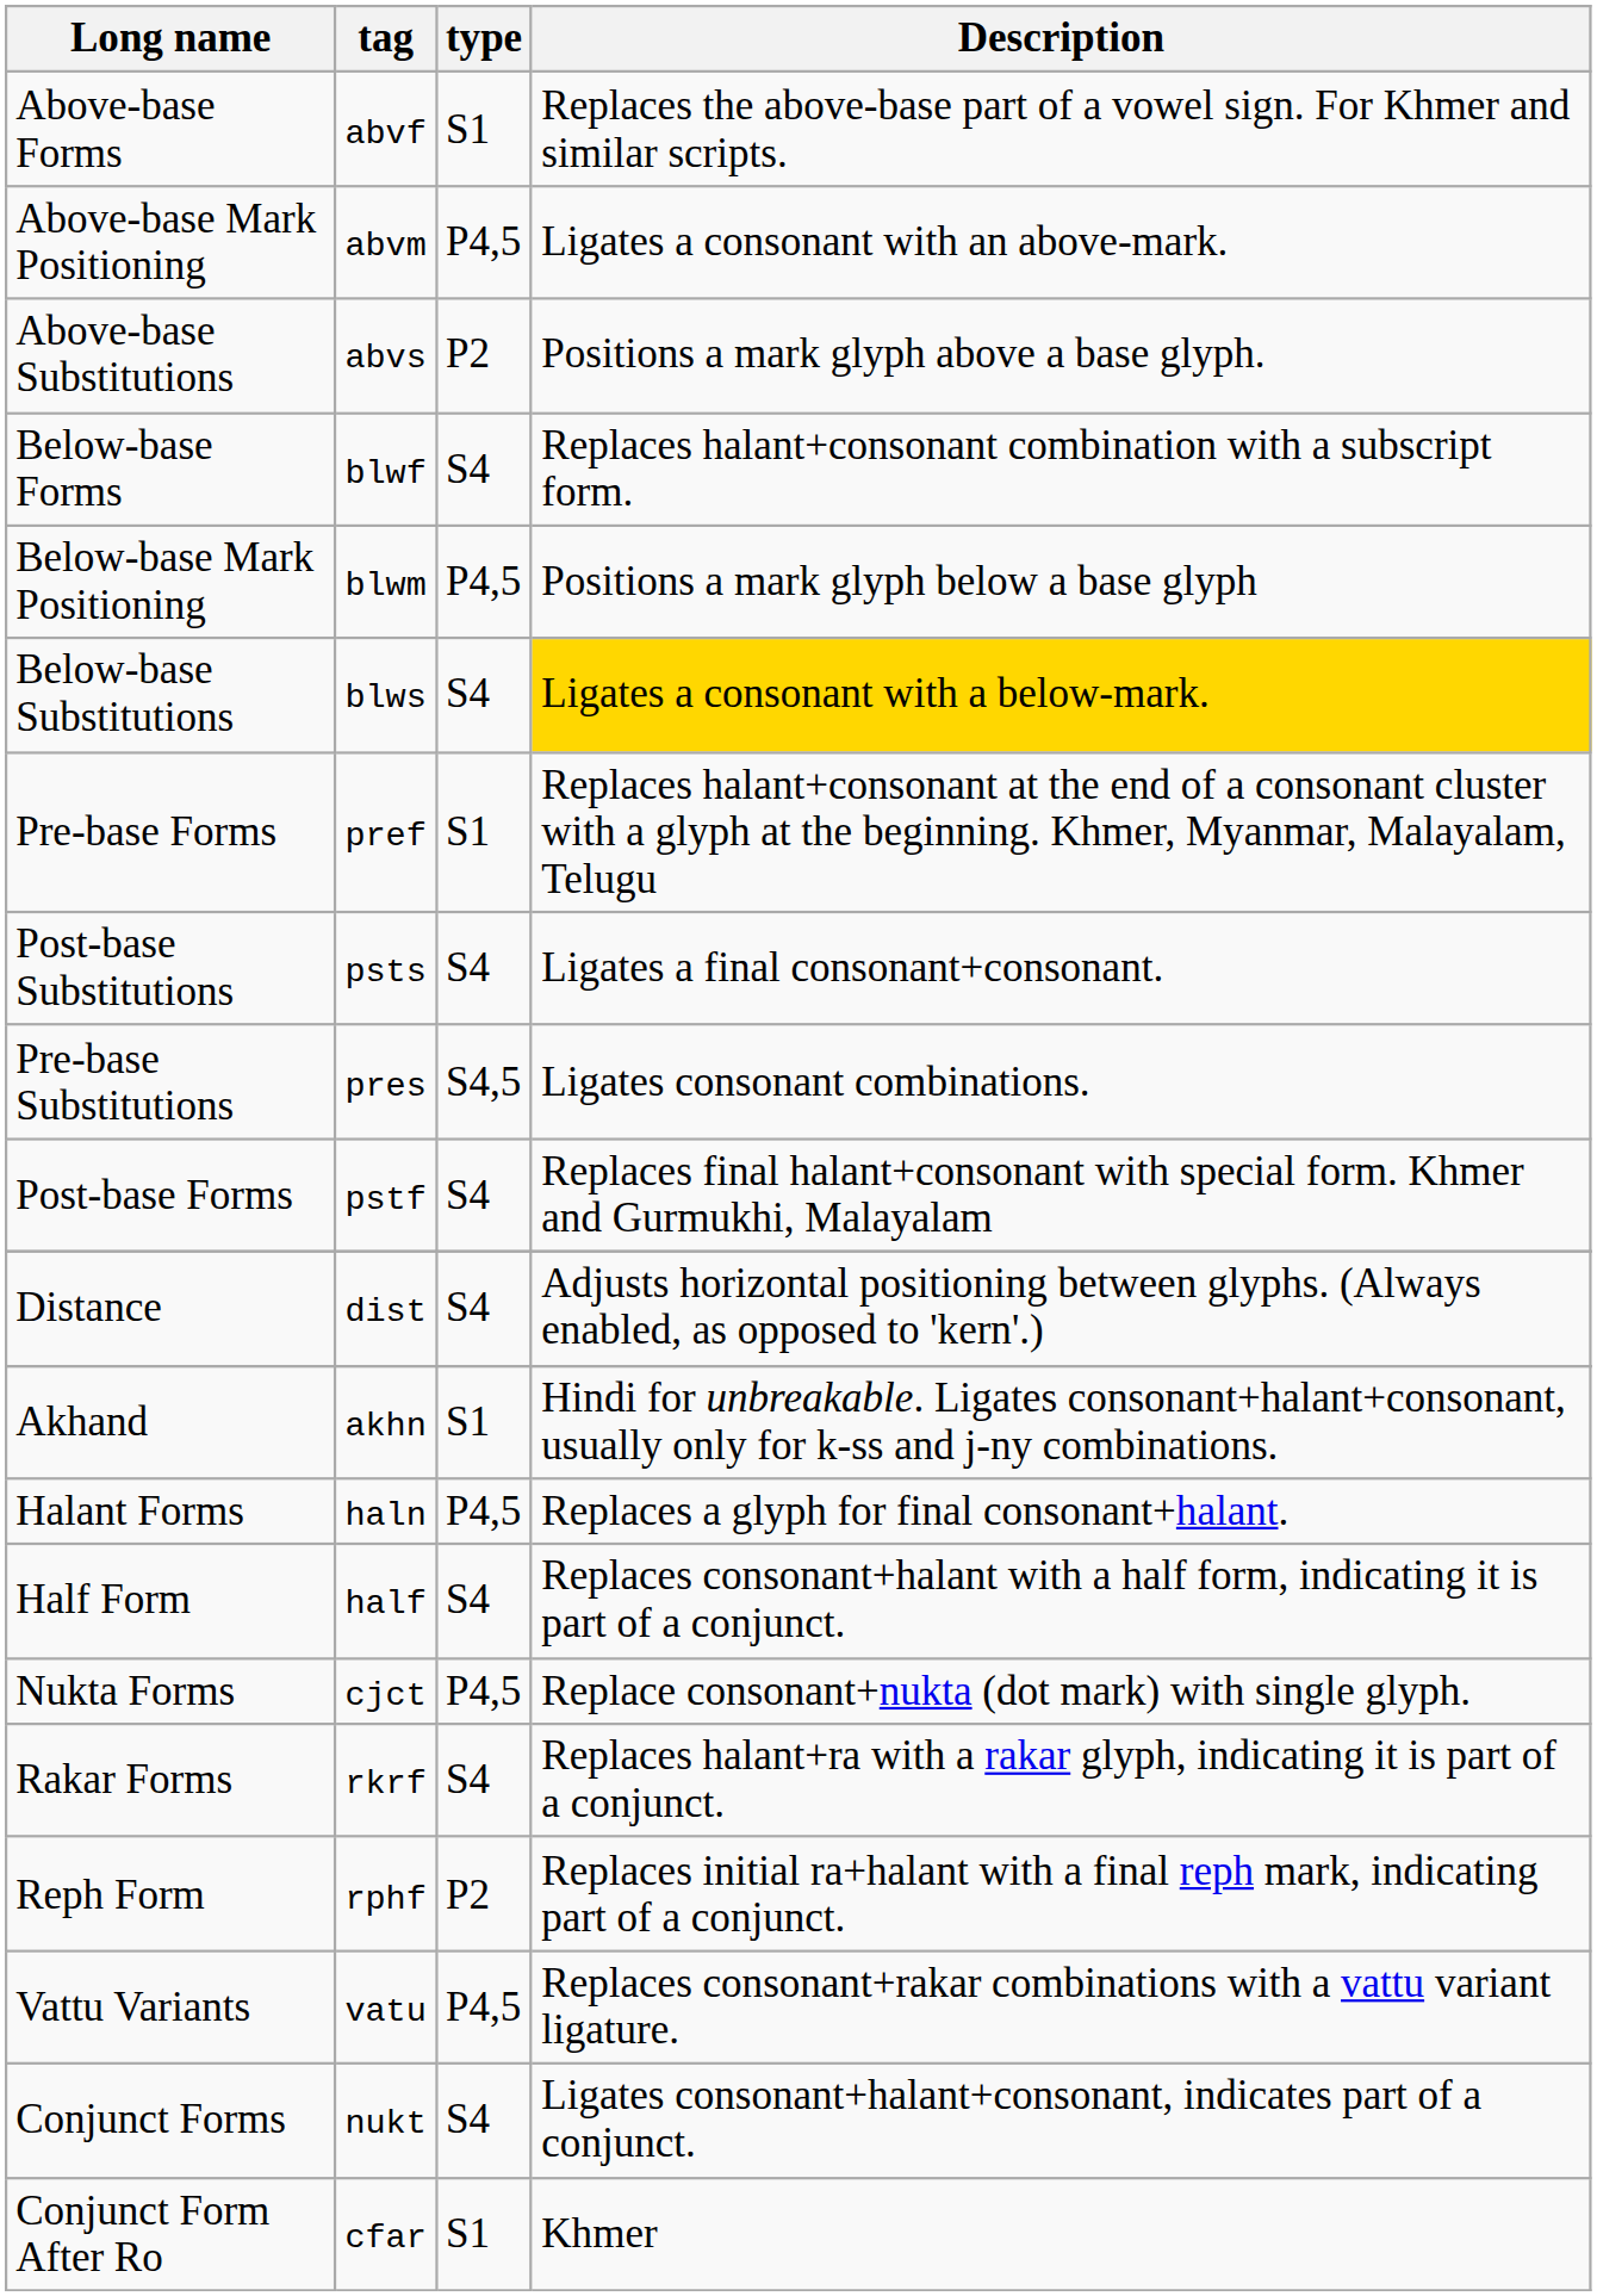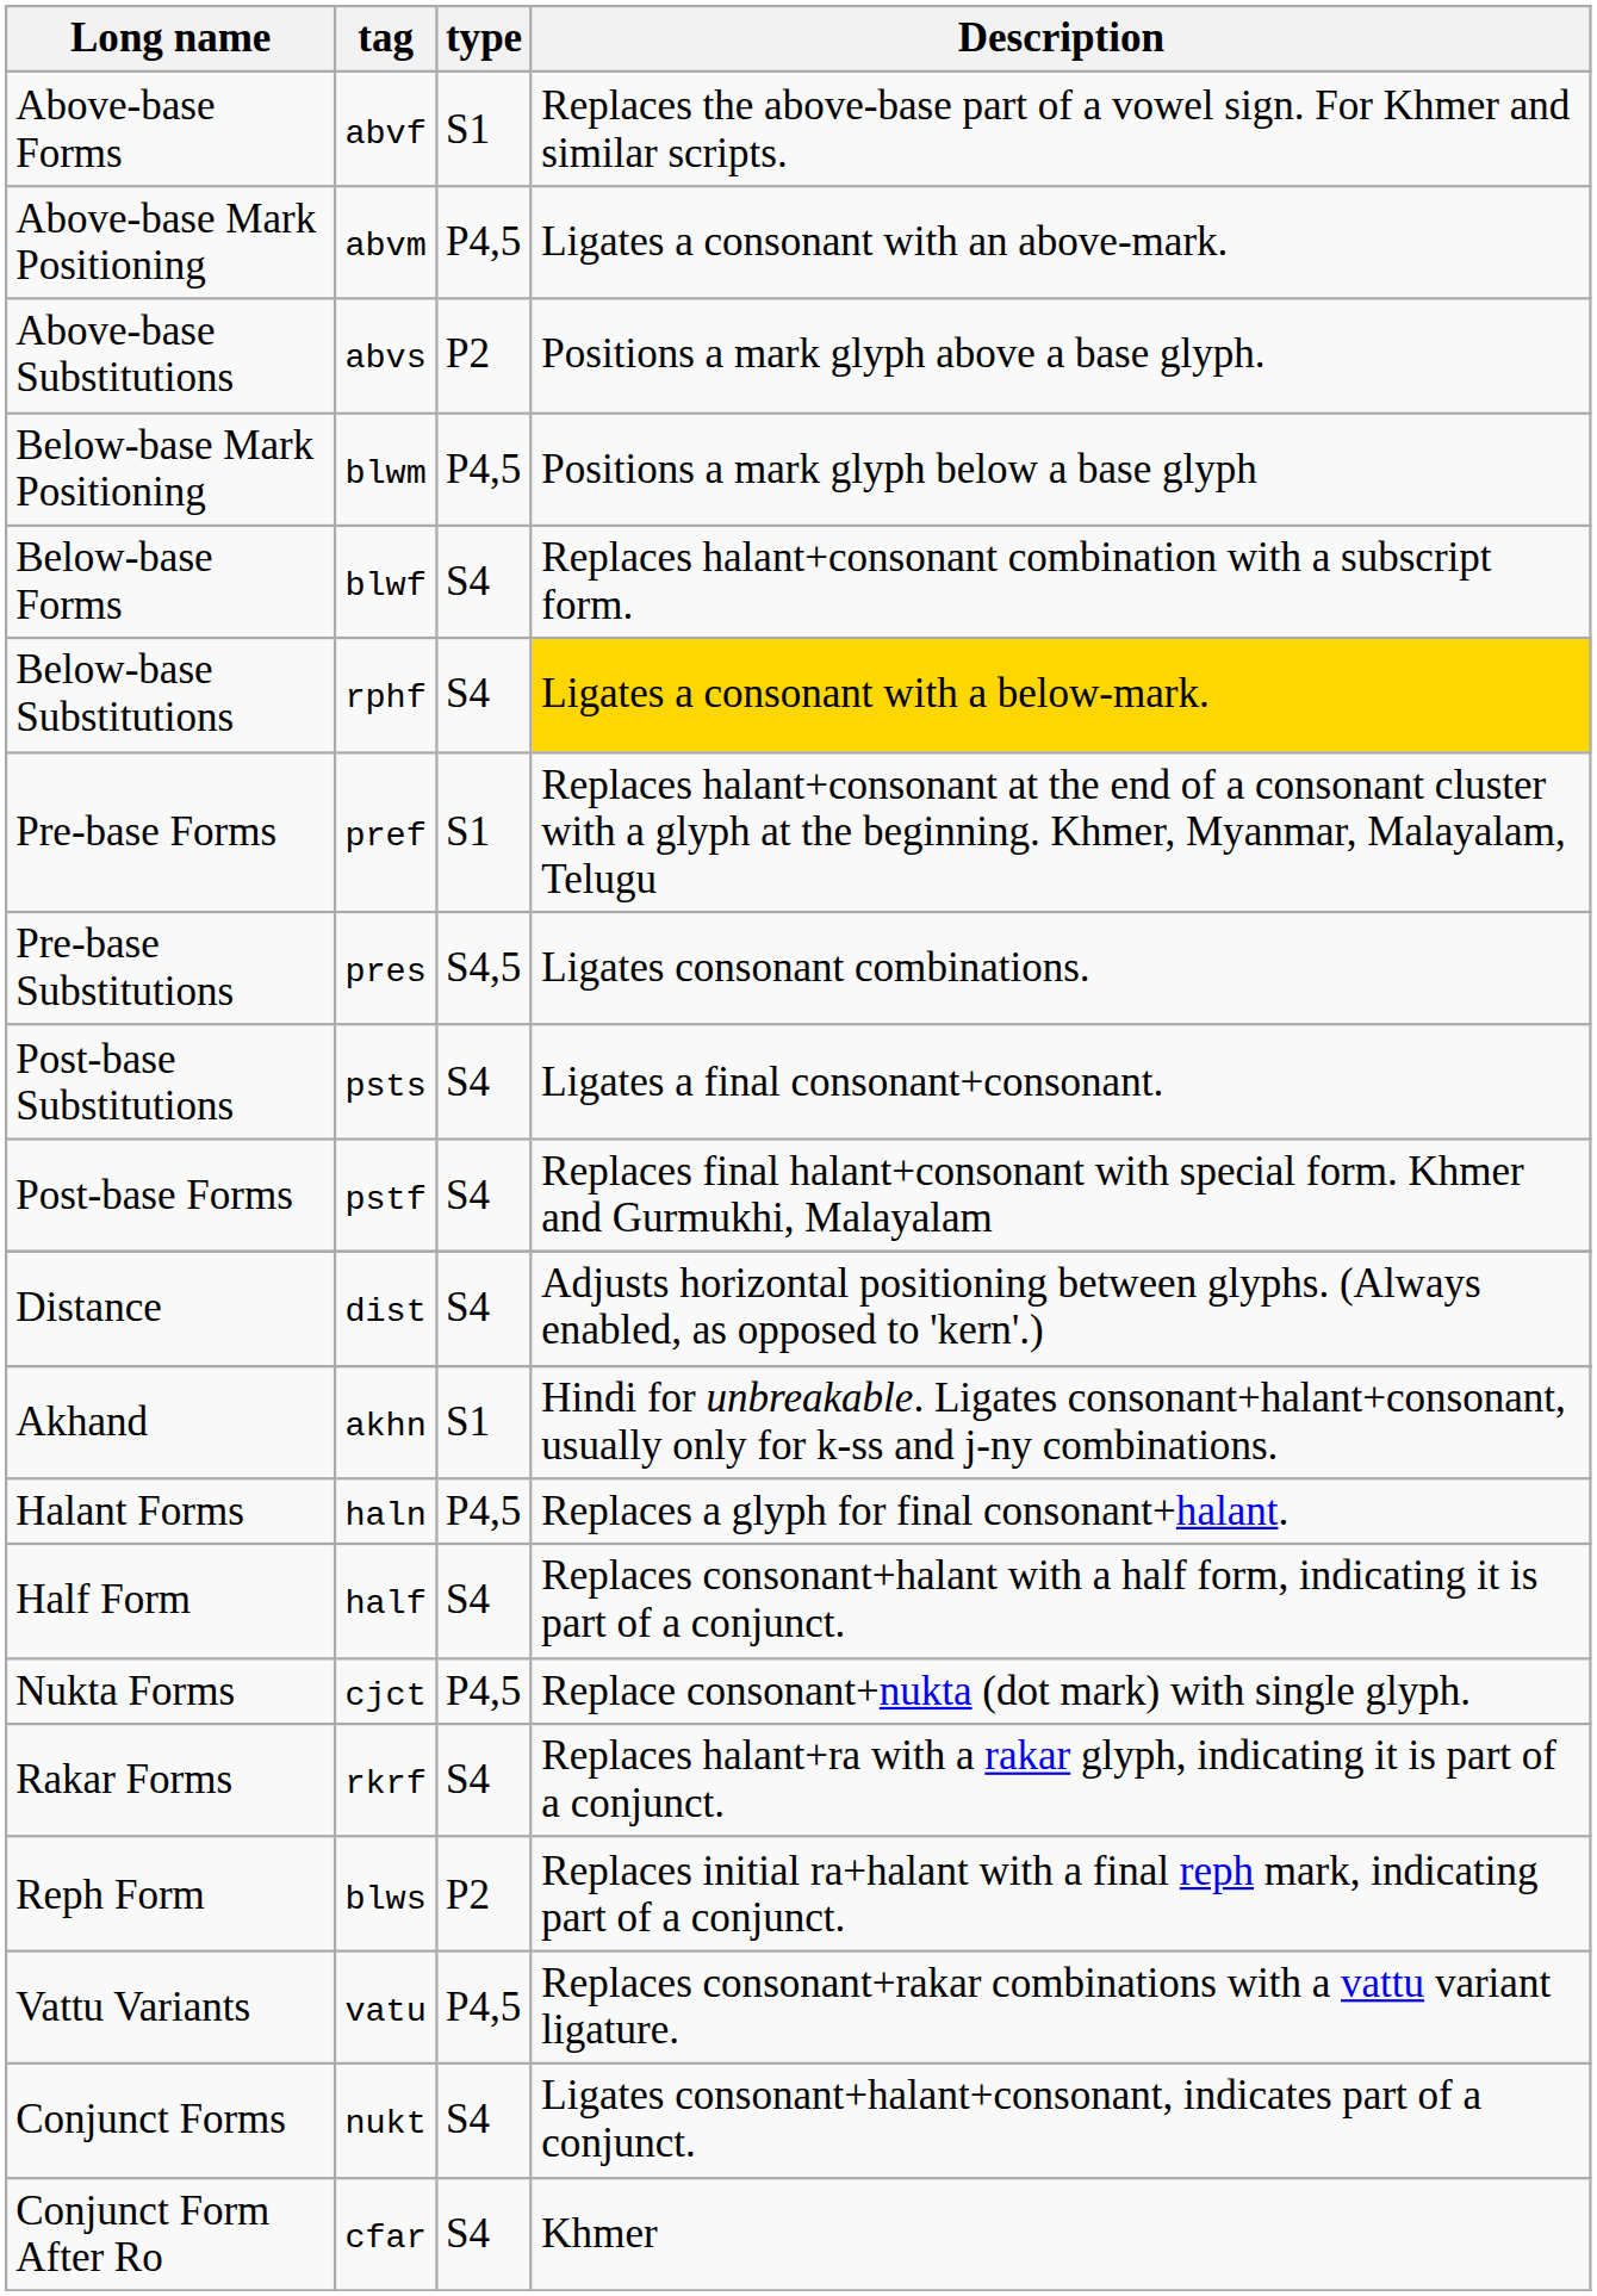rows swapped: Below-base Forms <-> Below-base Mark Positioning
Below-base Substitutions | tag: blws -> rphf
rows swapped: Pre-base Substitutions <-> Post-base Substitutions
Reph Form | tag: rphf -> blws
Conjunct Form After Ro | type: S1 -> S4
